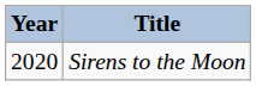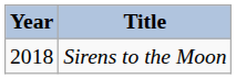Sirens to the Moon | Year: 2020 -> 2018
